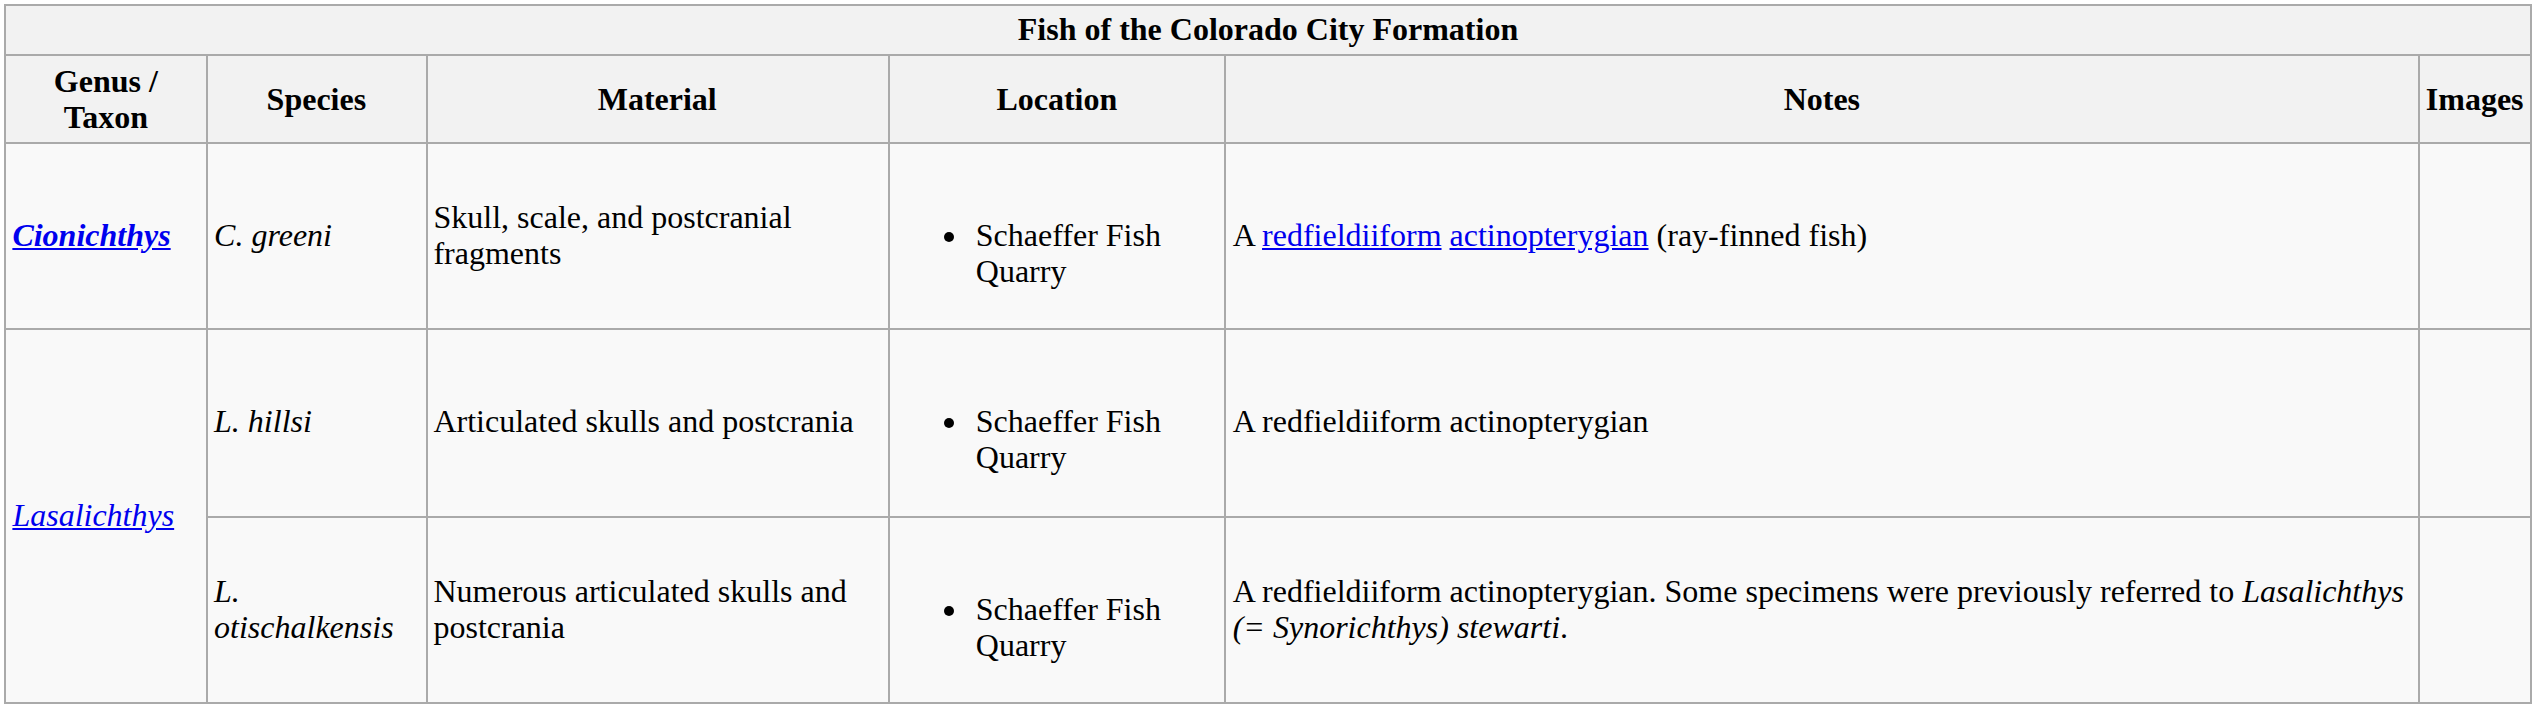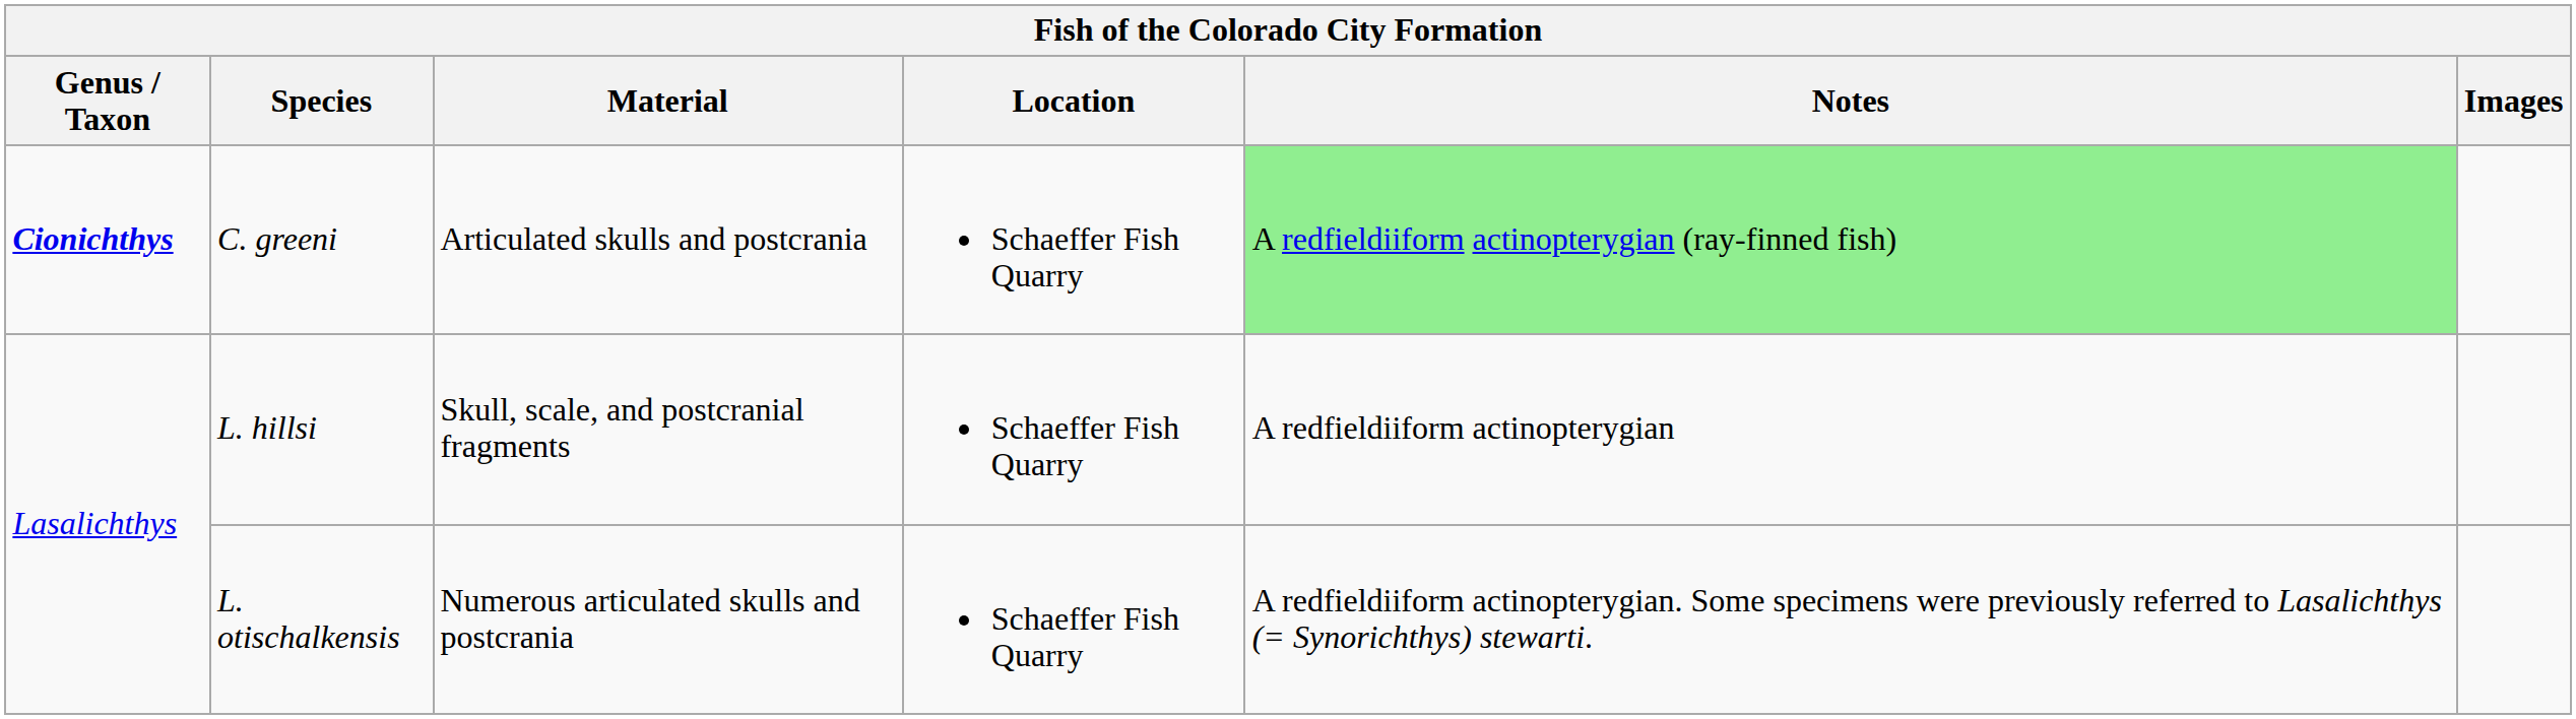C. greeni | Material: Skull, scale, and postcranial fragments -> Articulated skulls and postcrania
C. greeni | Notes: no background -> lightgreen background
L. hillsi | Material: Articulated skulls and postcrania -> Skull, scale, and postcranial fragments
